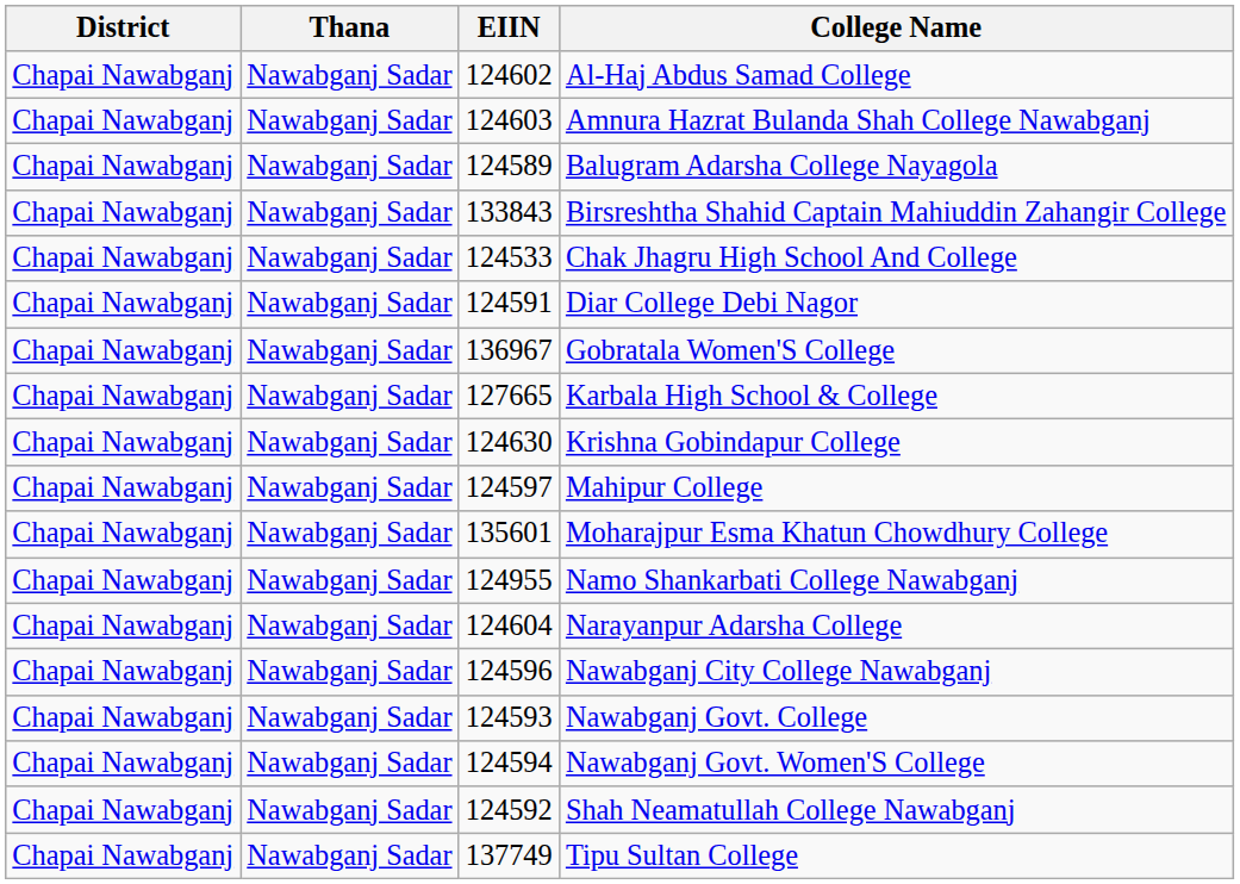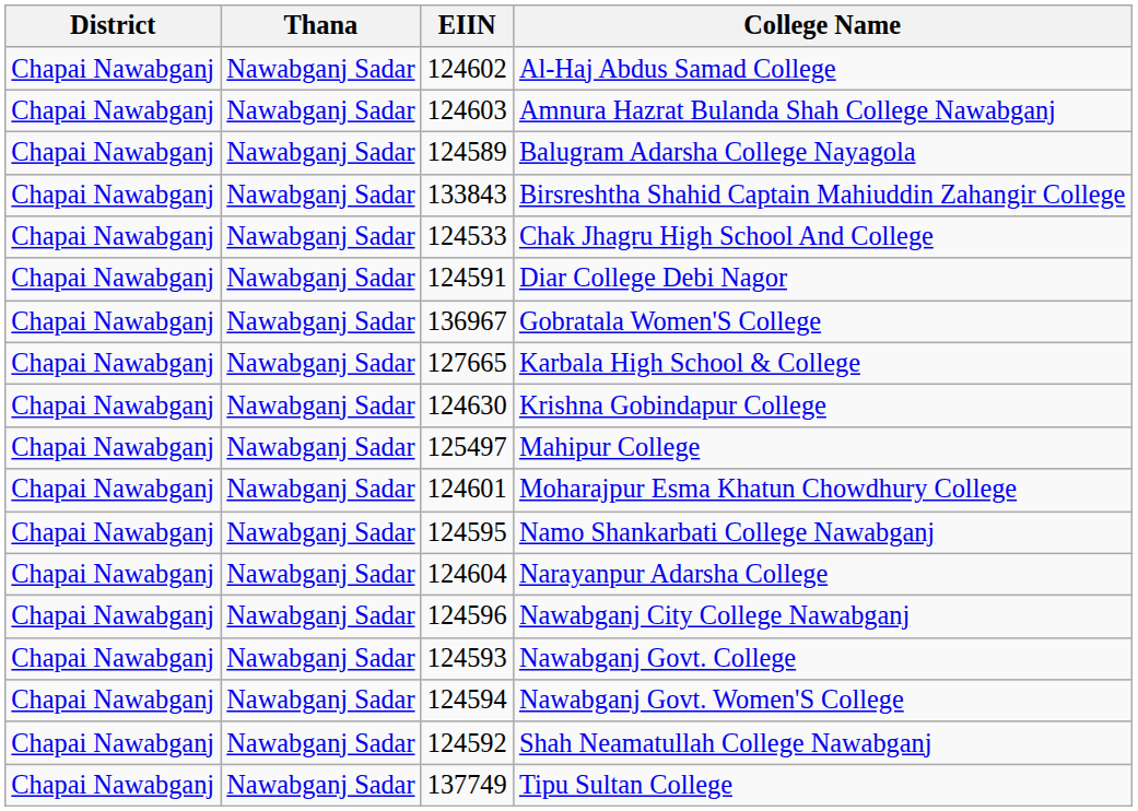Mahipur College | EIIN: 124597 -> 125497
Moharajpur Esma Khatun Chowdhury College | EIIN: 135601 -> 124601
Namo Shankarbati College Nawabganj | EIIN: 124955 -> 124595
